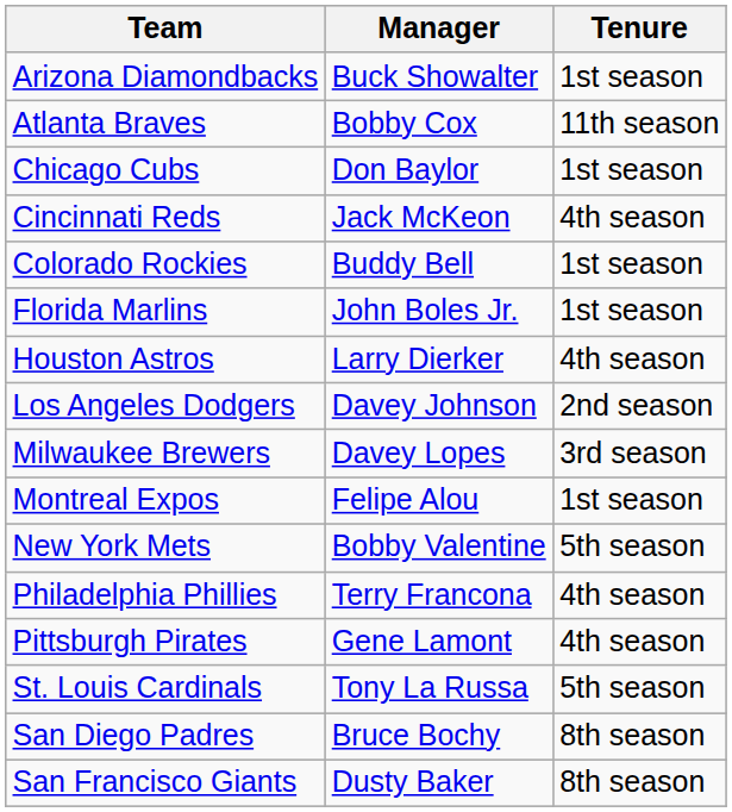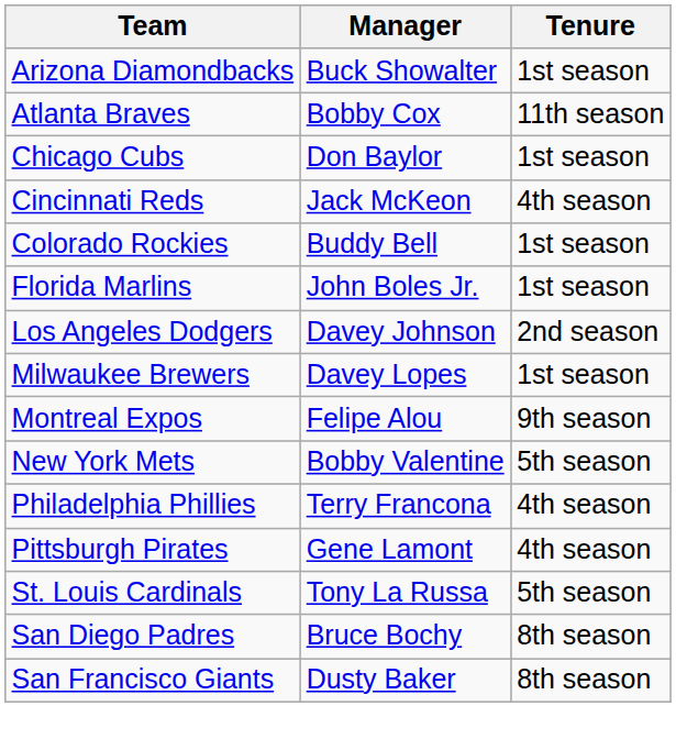- row: Houston Astros | Larry Dierker | 4th season
Milwaukee Brewers | Tenure: 3rd season -> 1st season
Montreal Expos | Tenure: 1st season -> 9th season
